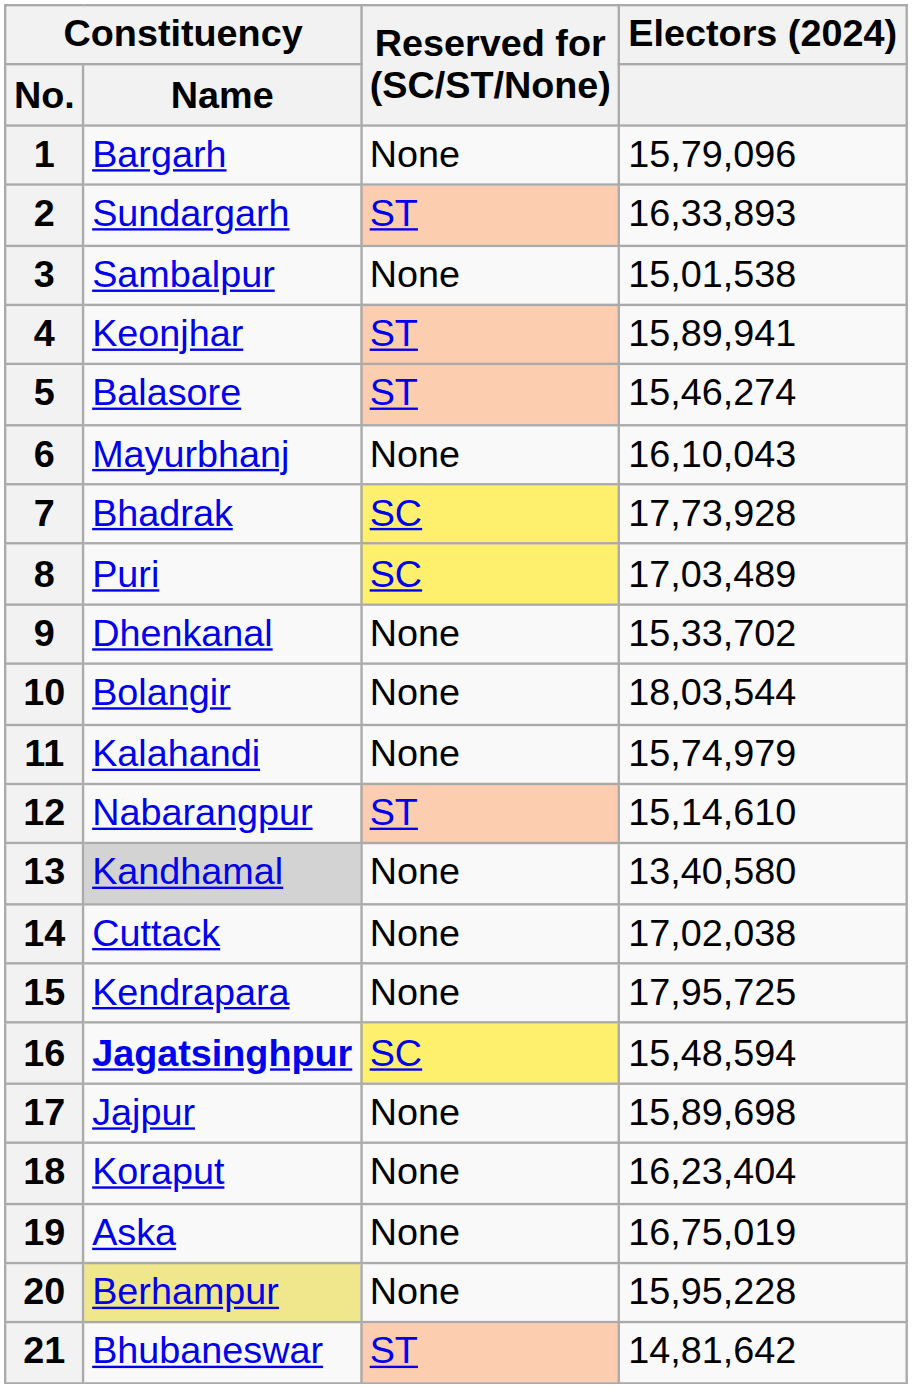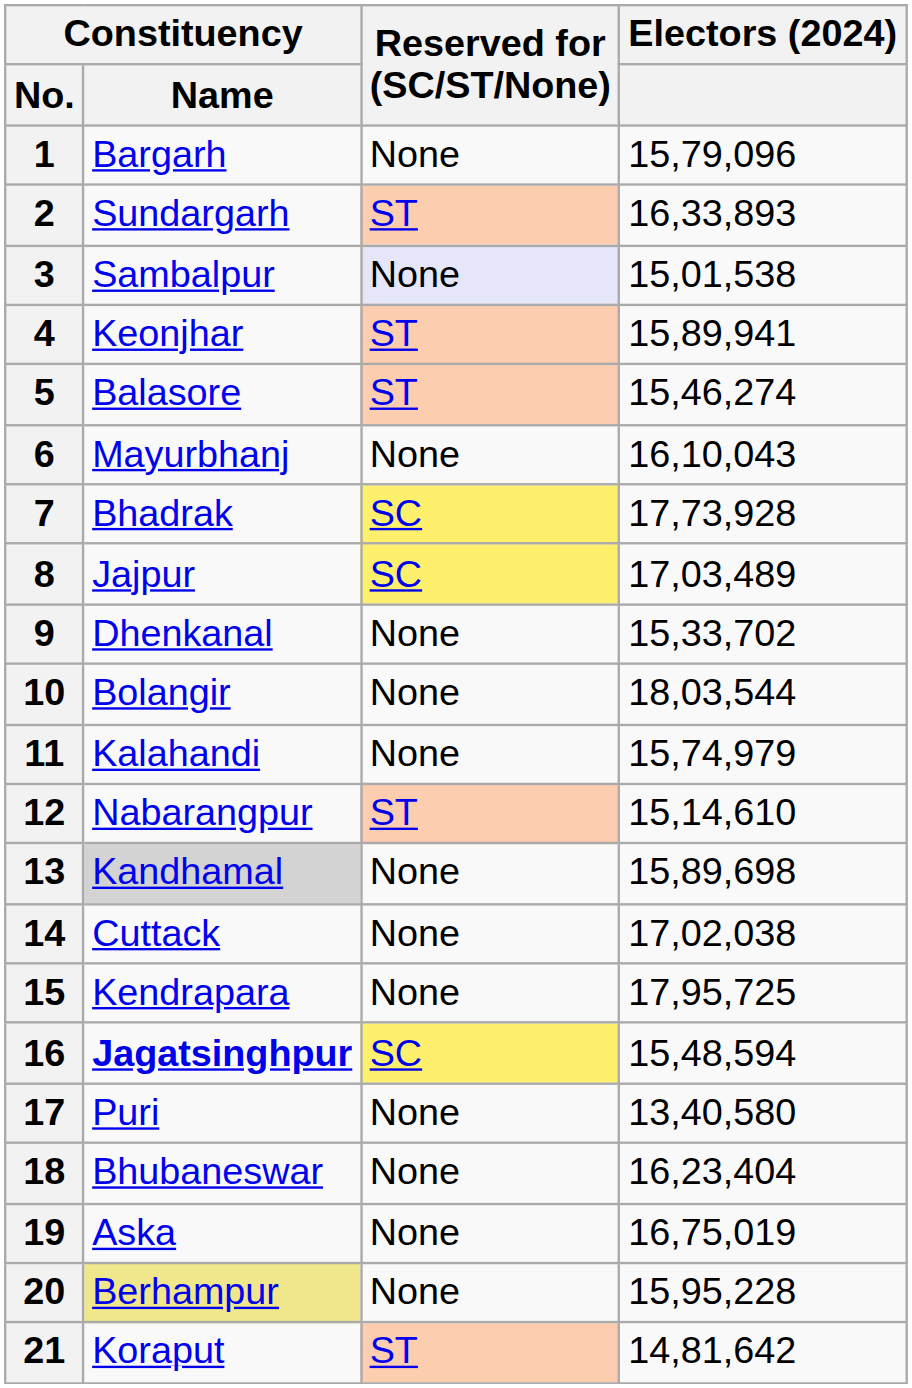3 | Reserved for (SC/ST/None): no background -> lavender background
8 | Constituency / Name: Puri -> Jajpur
13 | Electors (2024): 13,40,580 -> 15,89,698
17 | Constituency / Name: Jajpur -> Puri
17 | Electors (2024): 15,89,698 -> 13,40,580
18 | Constituency / Name: Koraput -> Bhubaneswar
21 | Constituency / Name: Bhubaneswar -> Koraput
